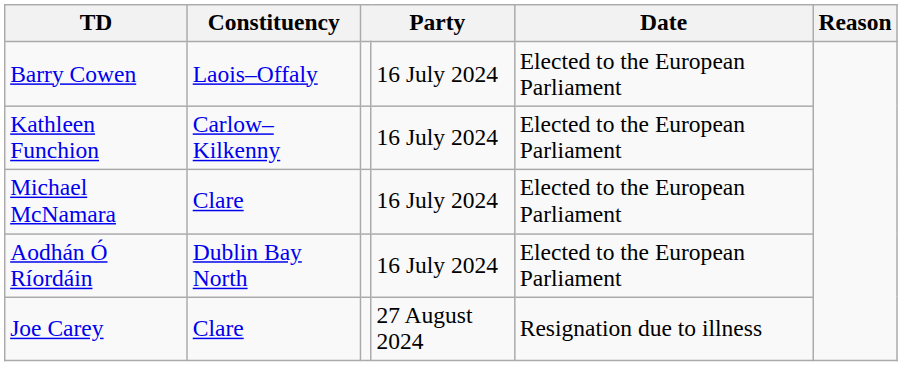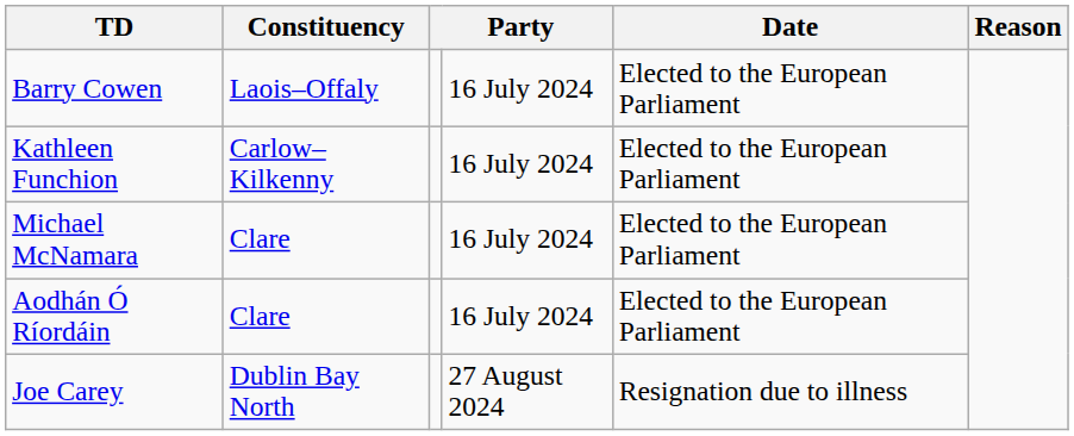Aodhán Ó Ríordáin | Constituency: Dublin Bay North -> Clare
Joe Carey | Constituency: Clare -> Dublin Bay North
